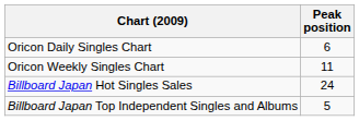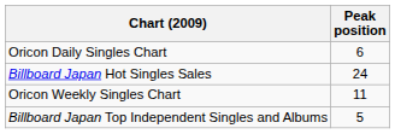rows swapped: Oricon Weekly Singles Chart <-> Billboard Japan Hot Singles Sales
